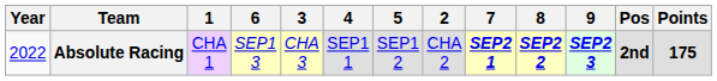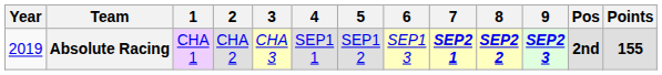columns swapped: 2 <-> 6
Absolute Racing | Year: 2022 -> 2019
Absolute Racing | Points: 175 -> 155
